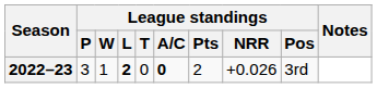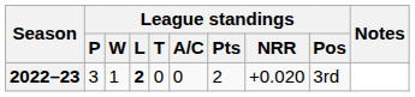2022–23 | League standings / A/C: bold -> normal
2022–23 | League standings / NRR: +0.026 -> +0.020
